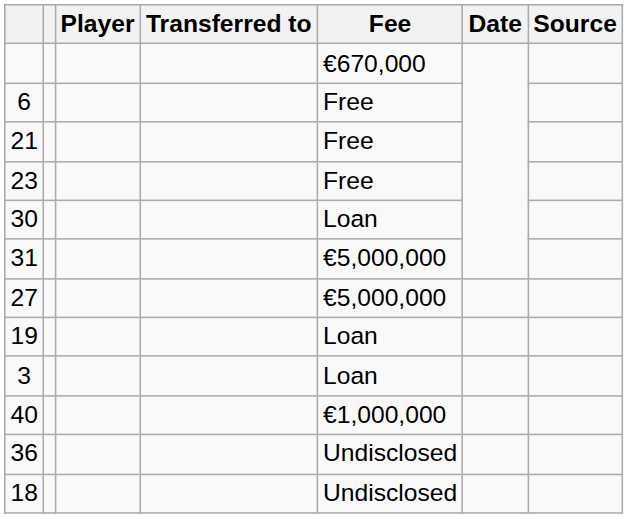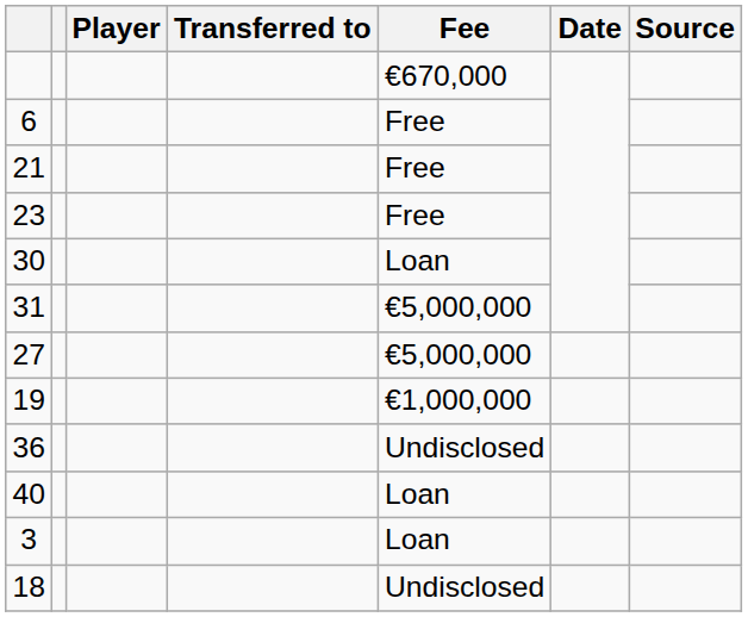19 | Fee: Loan -> €1,000,000
rows swapped: 36 <-> 3
40 | Fee: €1,000,000 -> Loan
